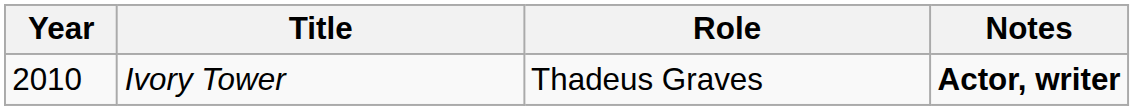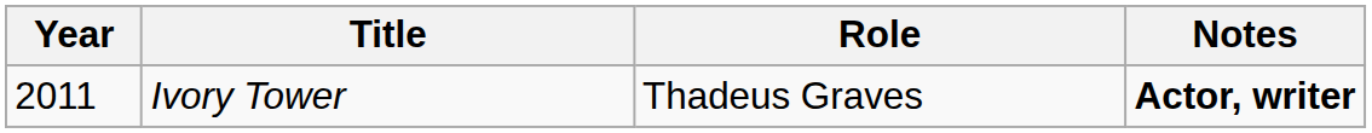Ivory Tower | Year: 2010 -> 2011
